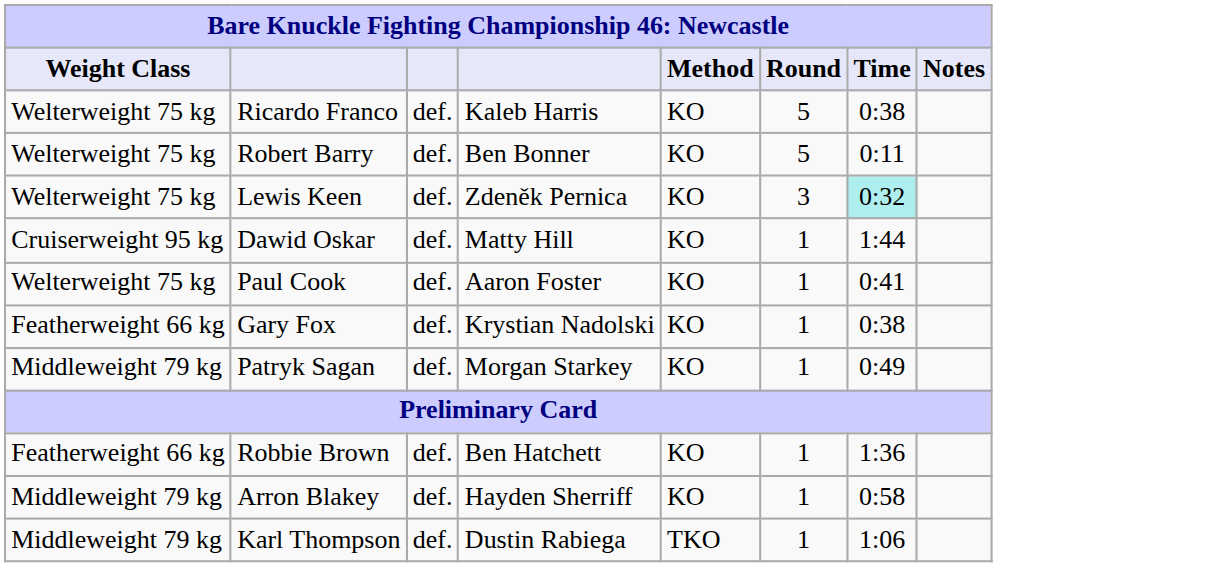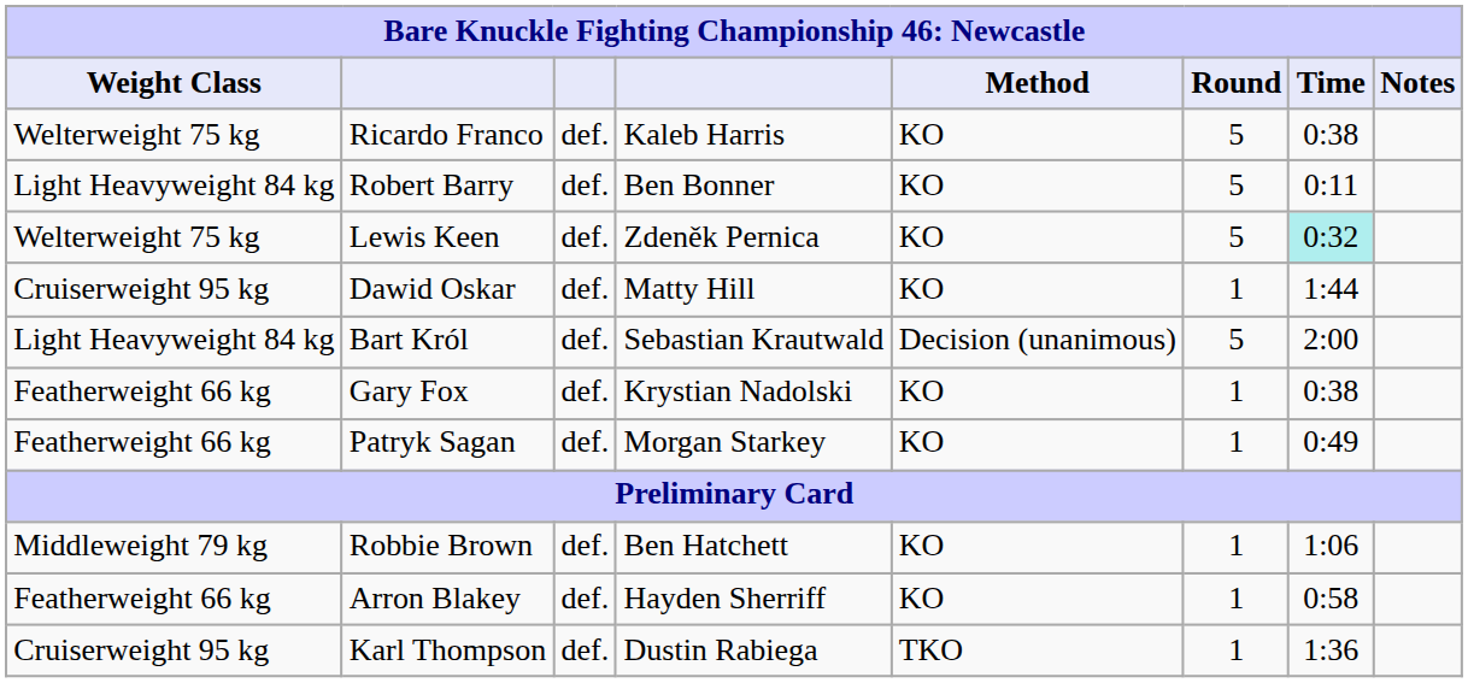Robert Barry | Weight Class: Welterweight 75 kg -> Light Heavyweight 84 kg
Lewis Keen | Round: 3 -> 5
- row: Welterweight 75 kg | Paul Cook | def. | Aaron Foster | KO | 1 | 0:41
+ row: Light Heavyweight 84 kg | Bart Król | def. | Sebastian Krautwald | Decision (unanimous) | 5 | 2:00
Patryk Sagan | Weight Class: Middleweight 79 kg -> Featherweight 66 kg
Robbie Brown | Weight Class: Featherweight 66 kg -> Middleweight 79 kg
Robbie Brown | Time: 1:36 -> 1:06
Arron Blakey | Weight Class: Middleweight 79 kg -> Featherweight 66 kg
Karl Thompson | Weight Class: Middleweight 79 kg -> Cruiserweight 95 kg
Karl Thompson | Time: 1:06 -> 1:36
